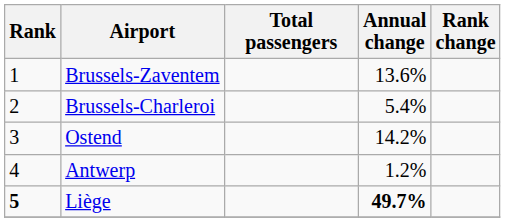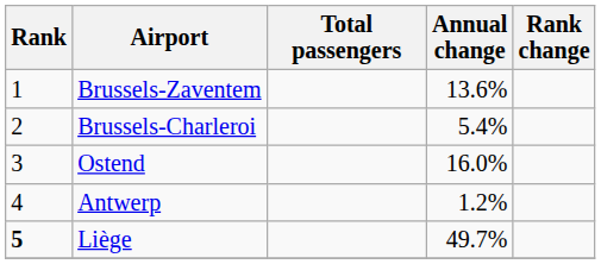Ostend | Annual change: 14.2% -> 16.0%
Liège | Annual change: bold -> normal
